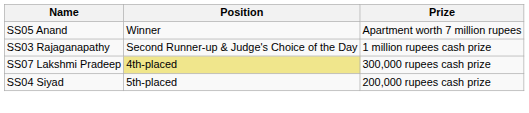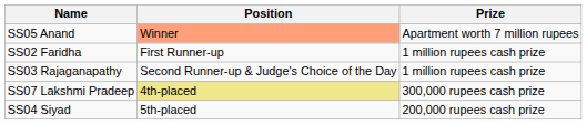SS05 Anand | Position: no background -> lightsalmon background
+ row: SS02 Faridha | First Runner-up | 1 million rupees cash prize
